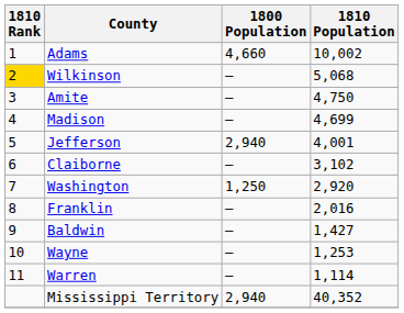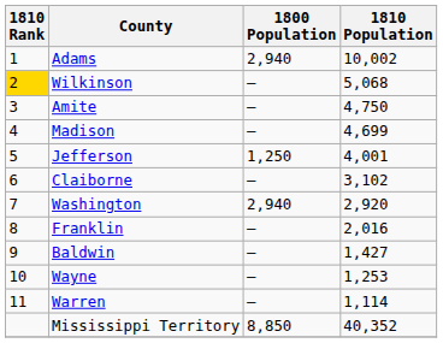Adams | 1800 Population: 4,660 -> 2,940
Jefferson | 1800 Population: 2,940 -> 1,250
Washington | 1800 Population: 1,250 -> 2,940
Mississippi Territory | 1800 Population: 2,940 -> 8,850
